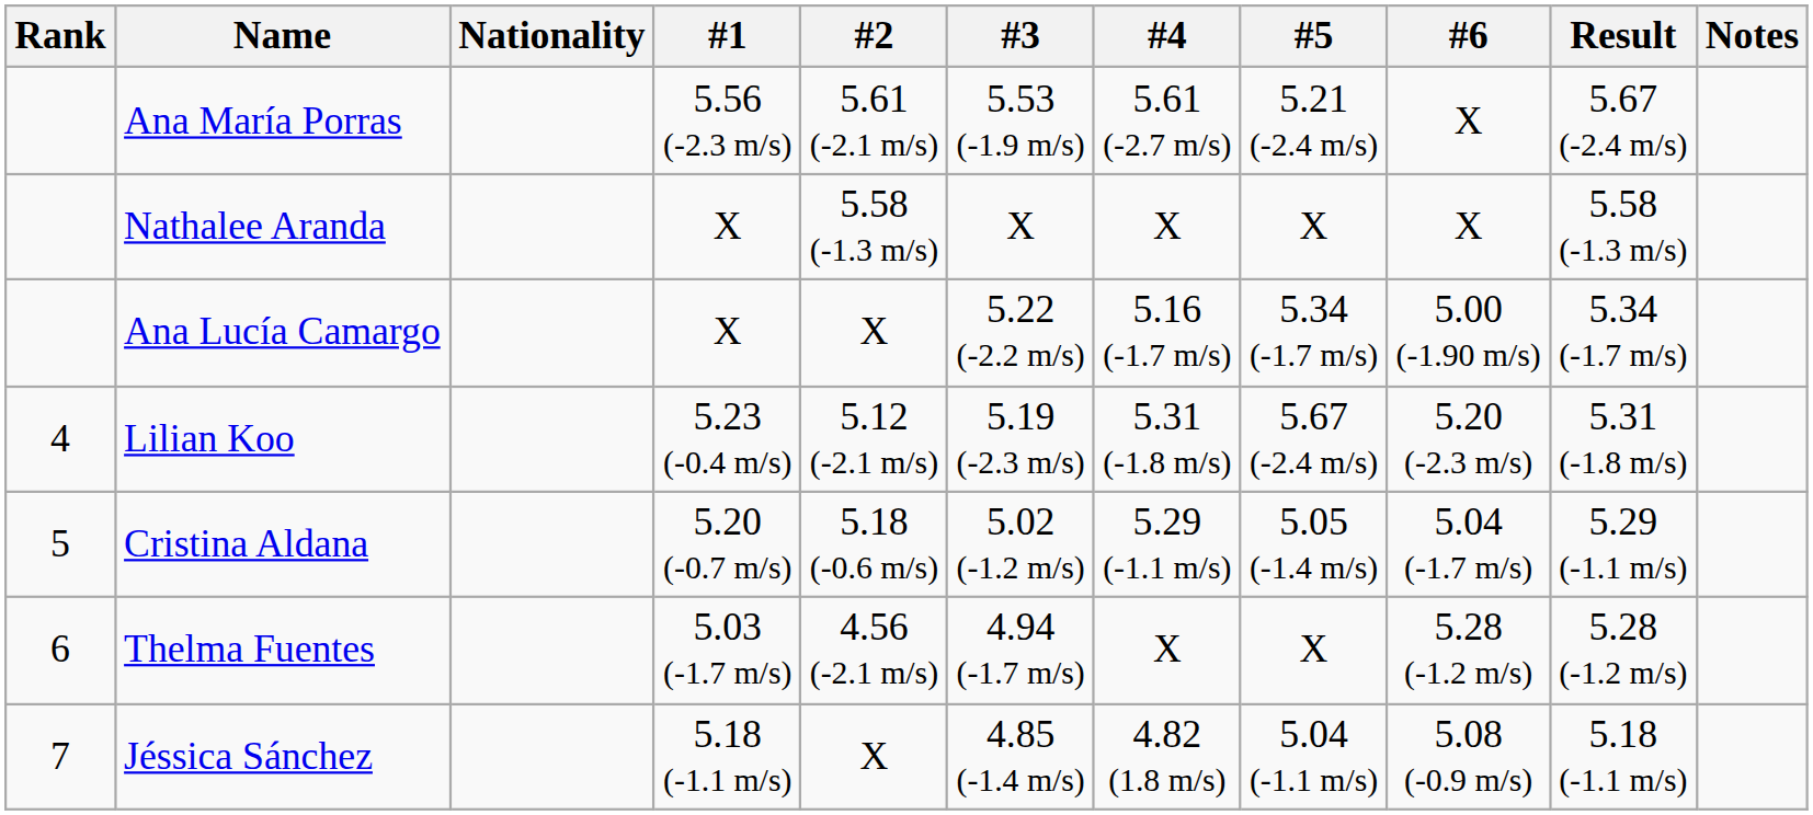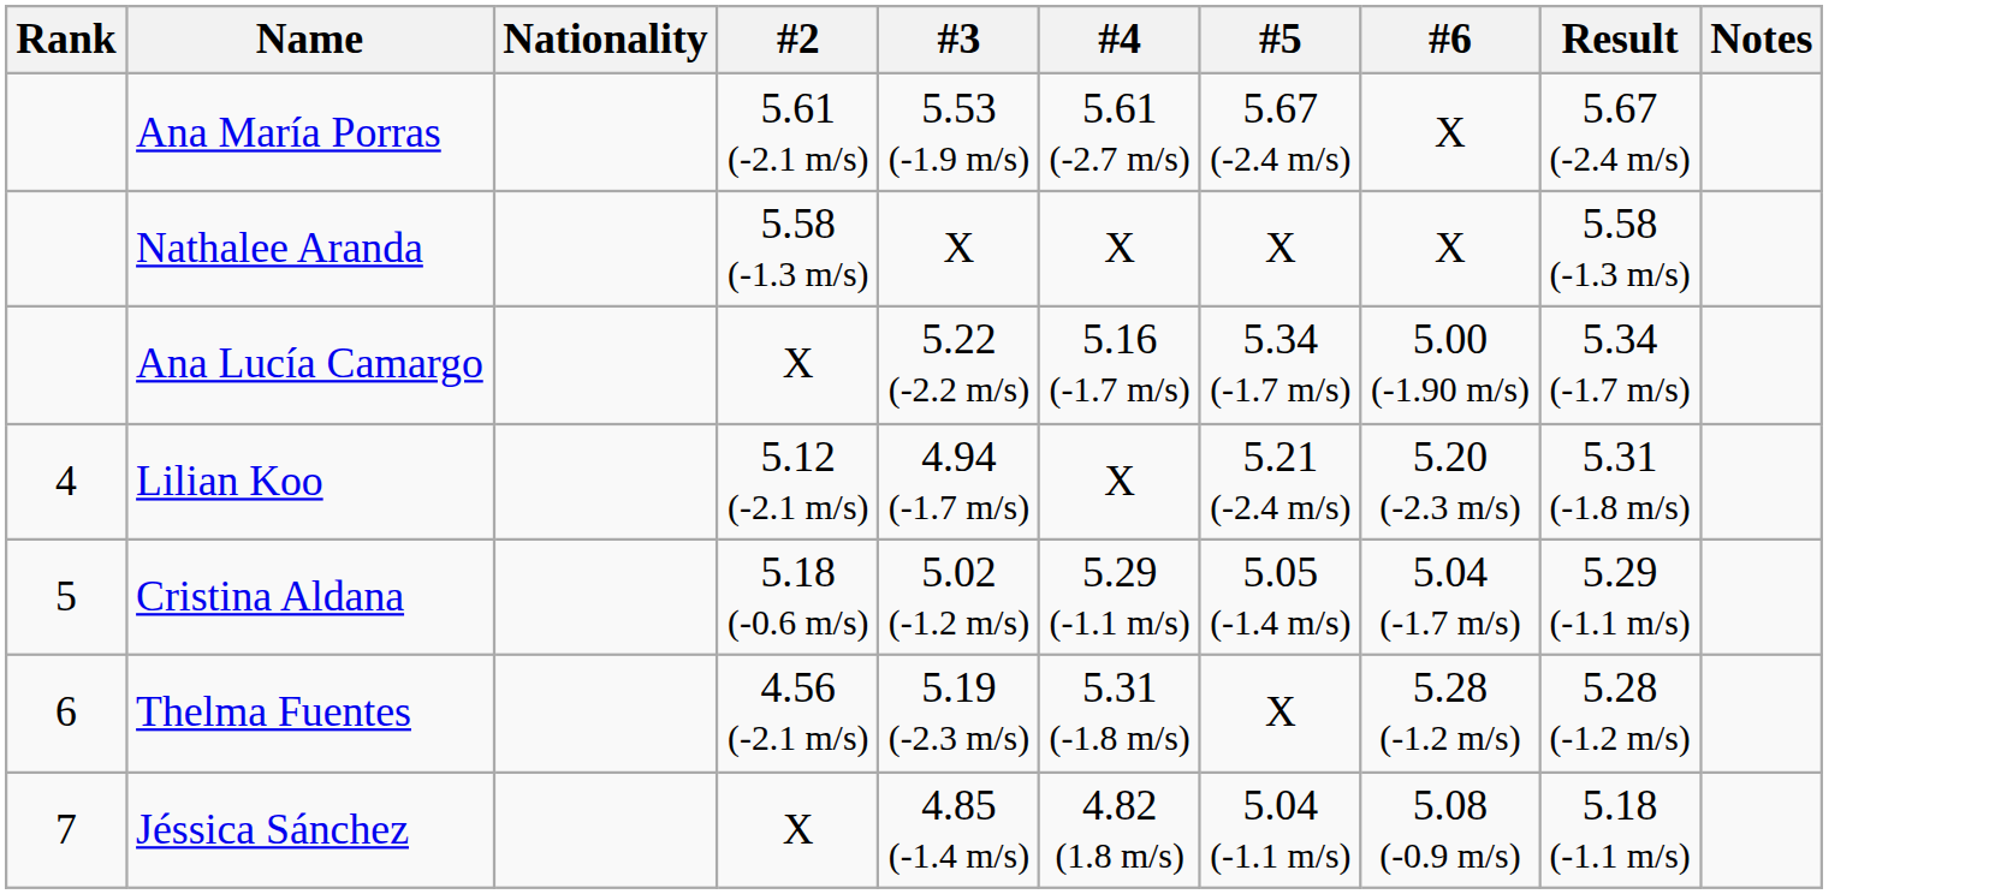- column: #1 | 5.56 (-2.3 m/s) | X | X | 5.23 (-0.4 m/s) | 5.20 (-0.7 m/s) | 5.03 (-1.7 m/s) | 5.18 (-1.1 m/s)
Ana María Porras | #5: 5.21 (-2.4 m/s) -> 5.67 (-2.4 m/s)
Lilian Koo | #3: 5.19 (-2.3 m/s) -> 4.94 (-1.7 m/s)
Lilian Koo | #4: 5.31 (-1.8 m/s) -> X
Lilian Koo | #5: 5.67 (-2.4 m/s) -> 5.21 (-2.4 m/s)
Thelma Fuentes | #3: 4.94 (-1.7 m/s) -> 5.19 (-2.3 m/s)
Thelma Fuentes | #4: X -> 5.31 (-1.8 m/s)
